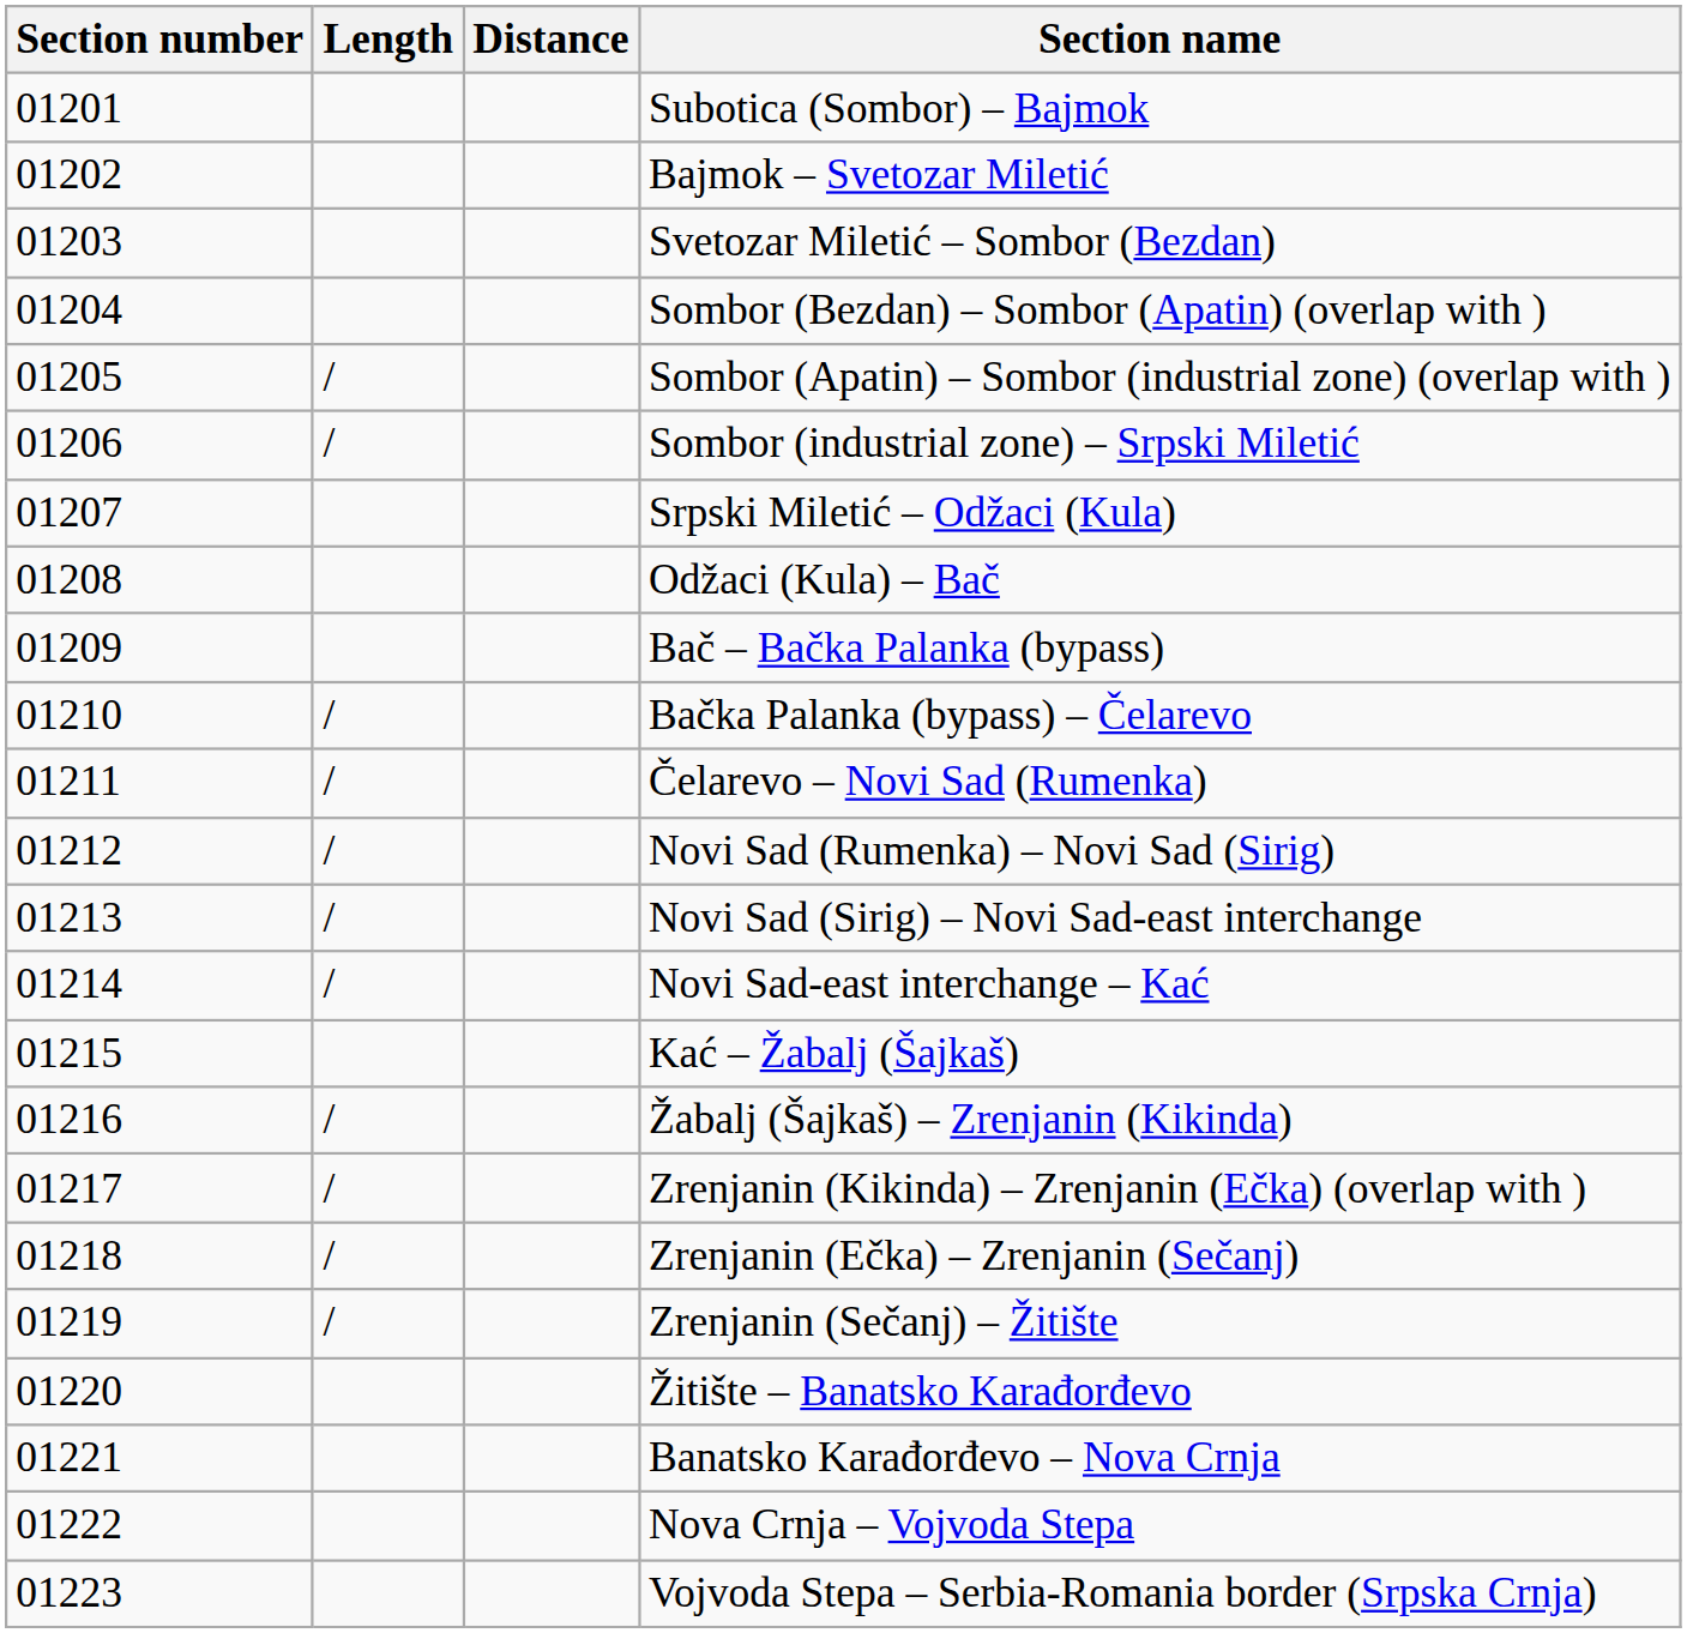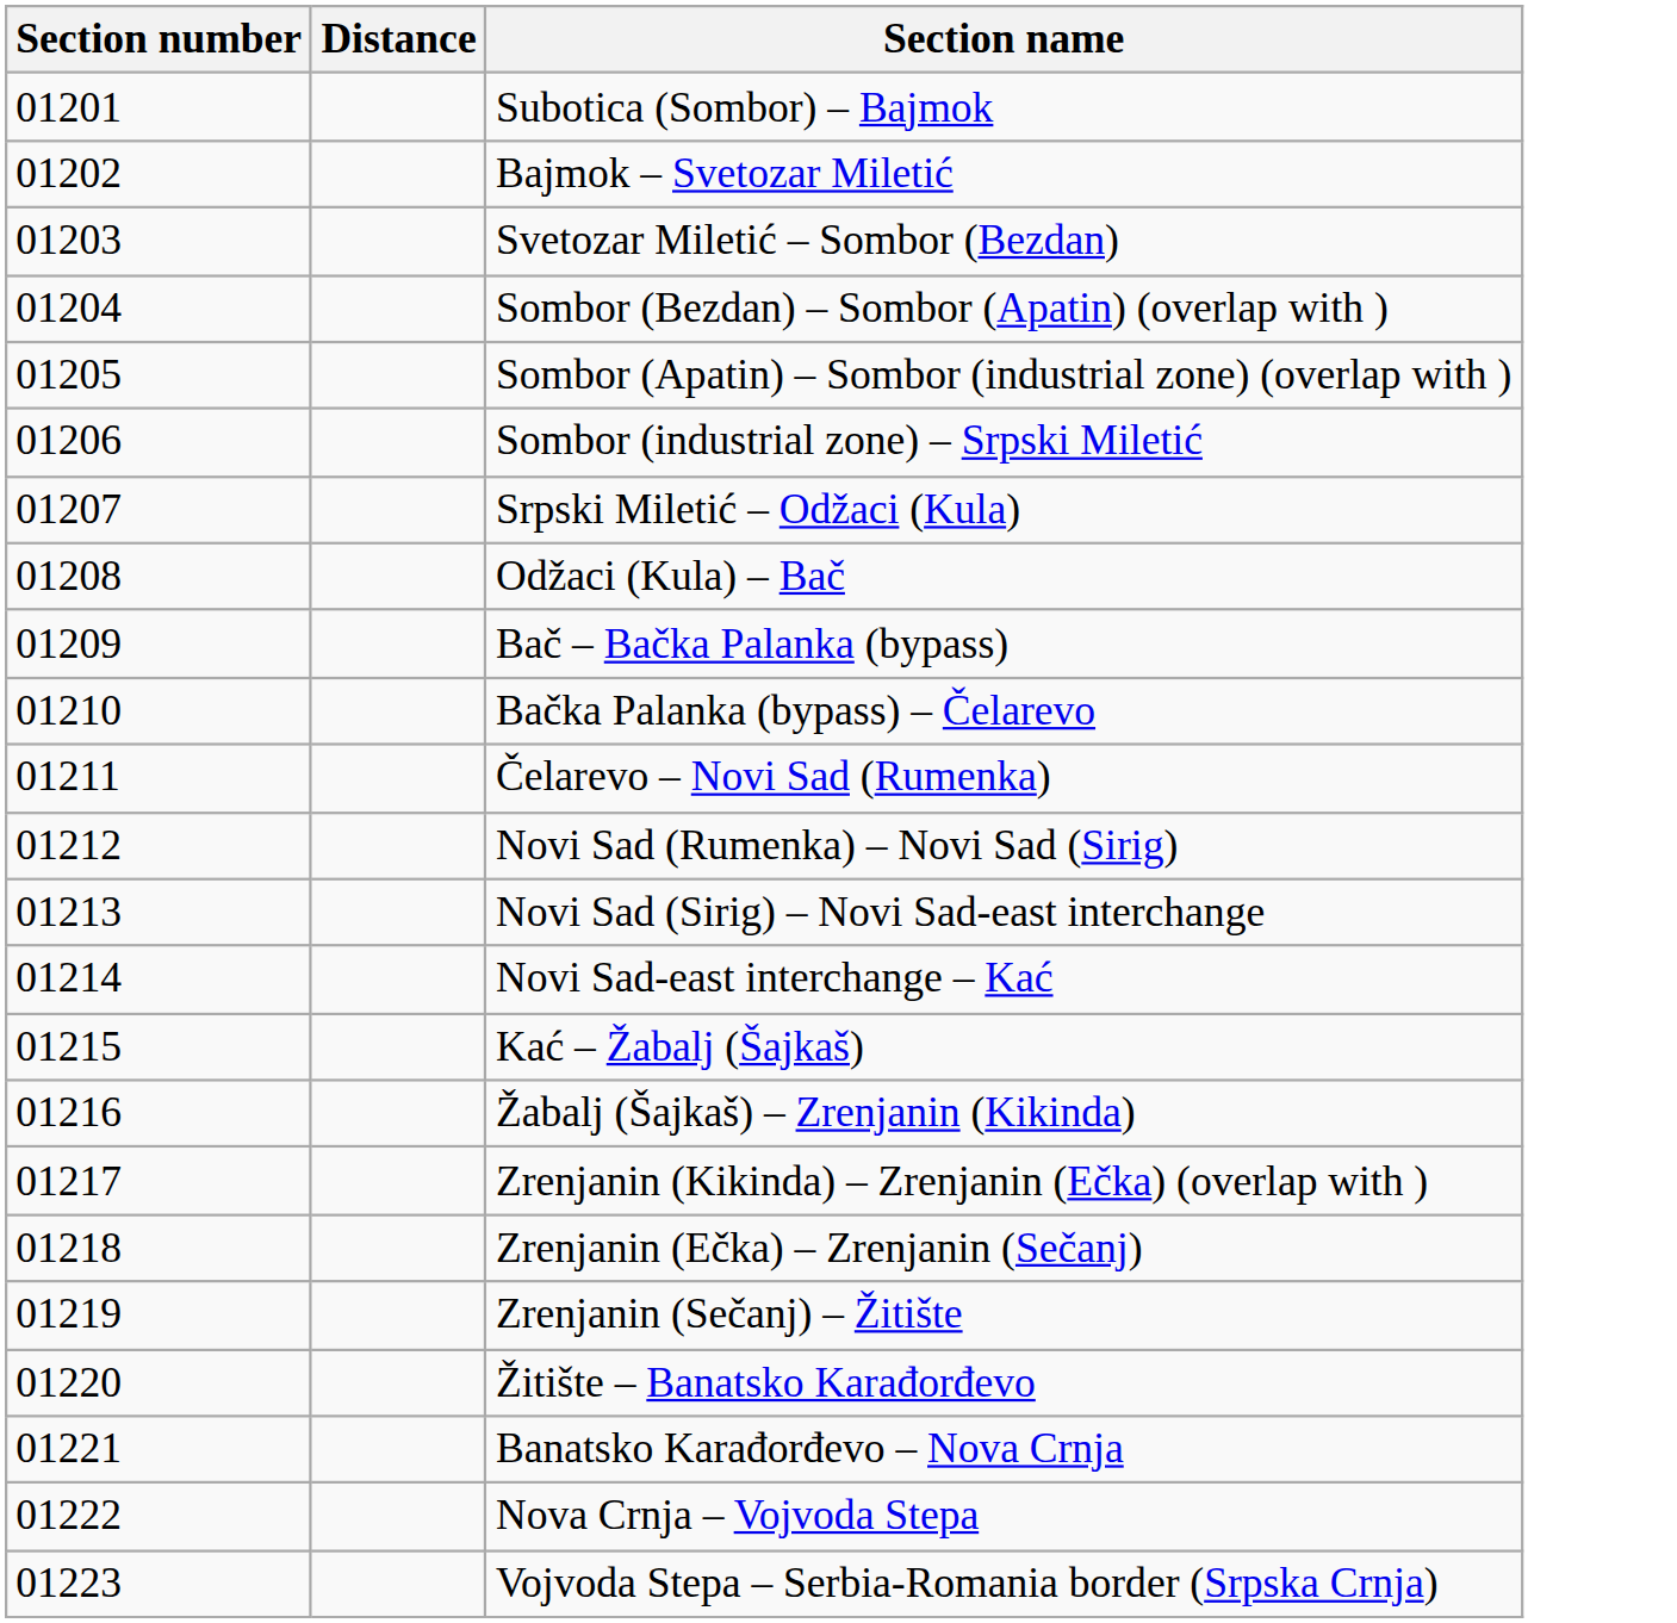- column: Length | / | / | / | / | / | / | / | / | / | / | /
